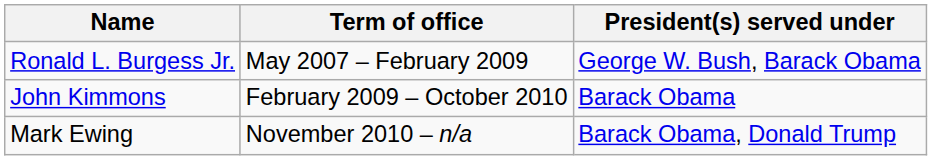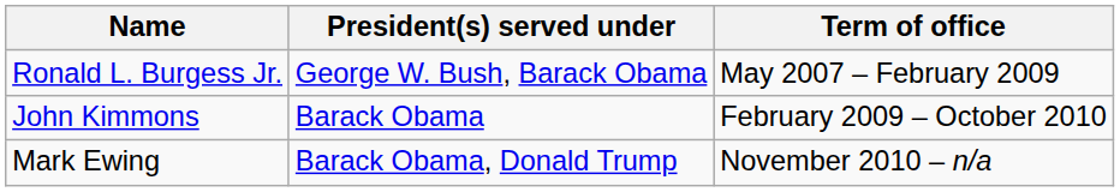columns swapped: Term of office <-> President(s) served under
